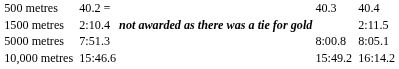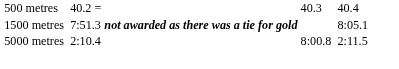1500 metres | column 3: 2:10.4 -> 7:51.3
1500 metres | column 7: 2:11.5 -> 8:05.1
5000 metres | column 3: 7:51.3 -> 2:10.4
5000 metres | column 7: 8:05.1 -> 2:11.5
- row: 10,000 metres | 15:46.6 | 15:49.2 | 16:14.2
